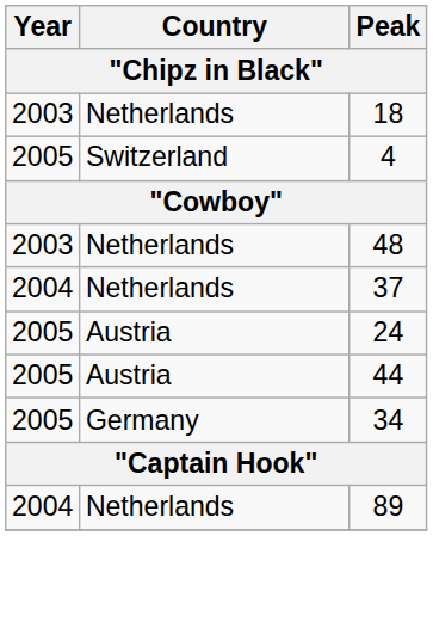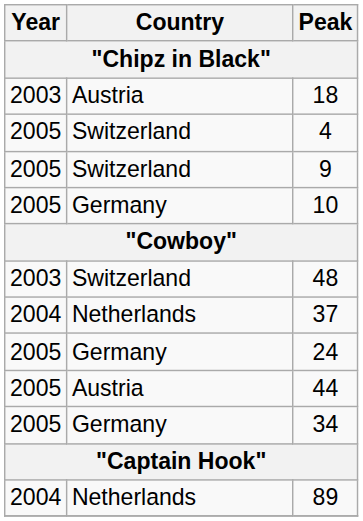18 | Country: Netherlands -> Austria
+ row: 2005 | Switzerland | 9
+ row: 2005 | Germany | 10
48 | Country: Netherlands -> Switzerland
24 | Country: Austria -> Germany
